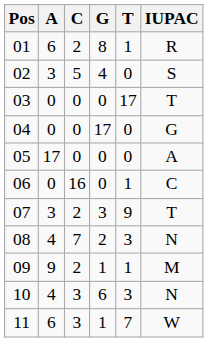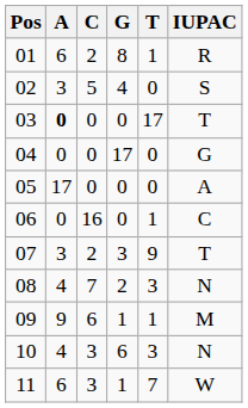03 | A: normal -> bold
09 | C: 2 -> 6
